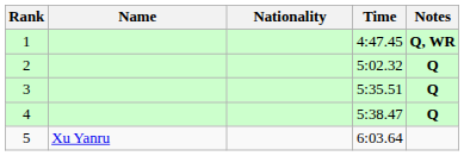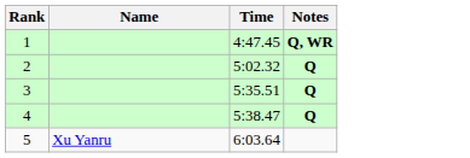- column: Nationality
